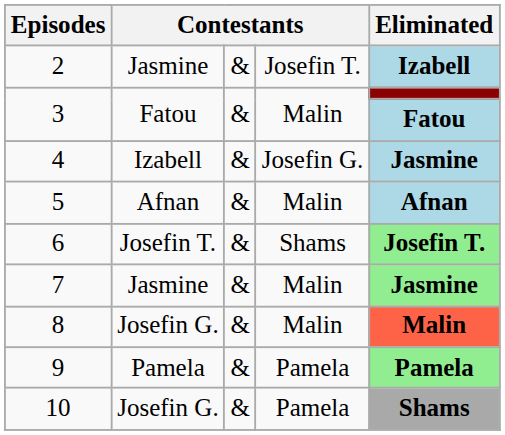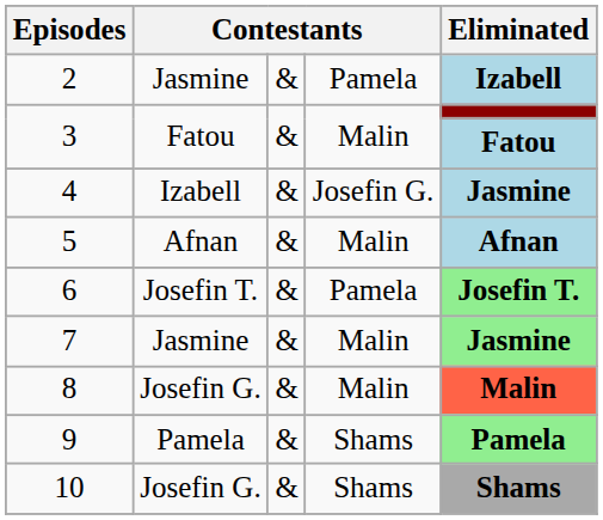2 | column 4: Josefin T. -> Pamela
6 | column 4: Shams -> Pamela
9 | column 4: Pamela -> Shams
10 | column 4: Pamela -> Shams
